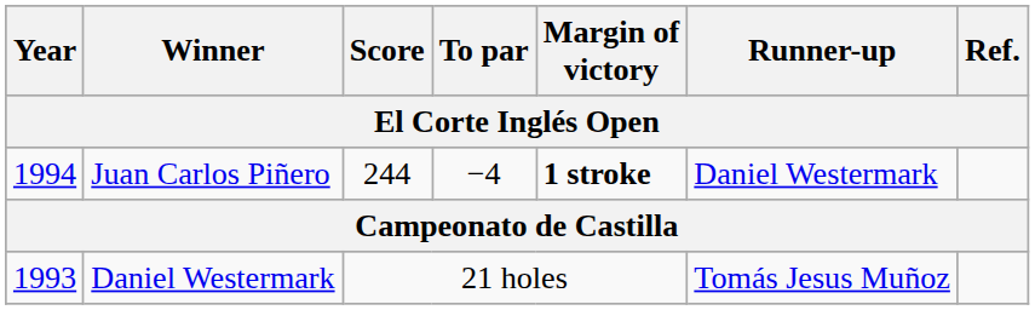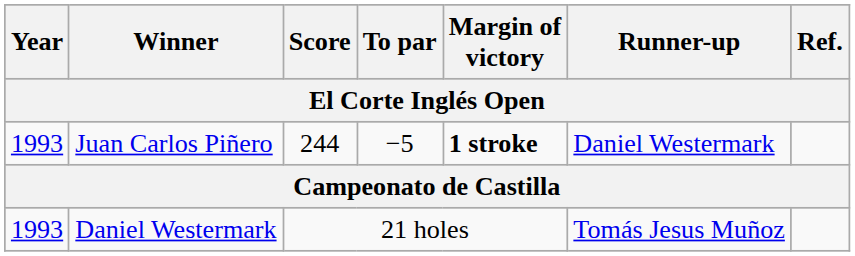Juan Carlos Piñero | Year: 1994 -> 1993
Juan Carlos Piñero | To par: −4 -> −5
